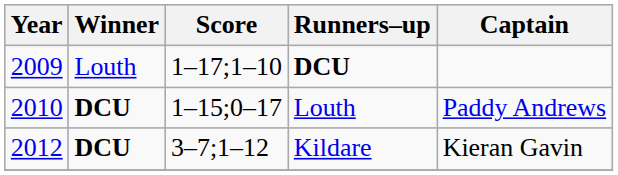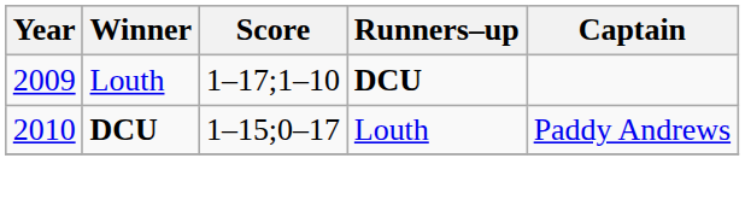- row: 2012 | DCU | 3–7;1–12 | Kildare | Kieran Gavin
